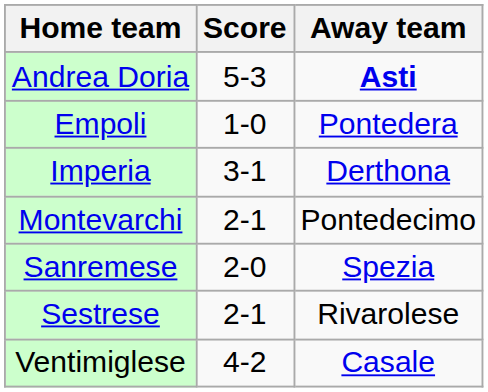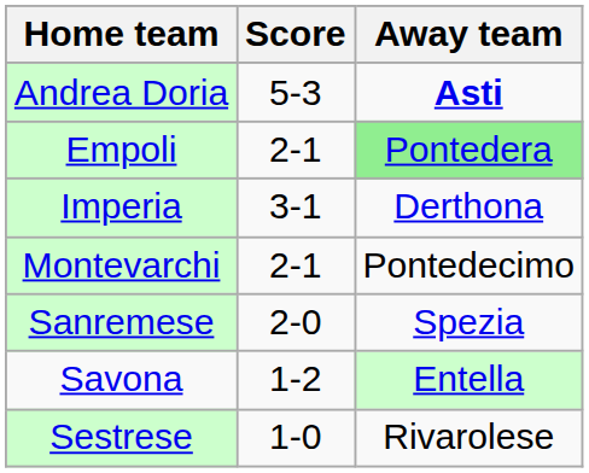Empoli | Score: 1-0 -> 2-1
Empoli | Away team: no background -> lightgreen background
+ row: Savona | 1-2 | Entella
Sestrese | Score: 2-1 -> 1-0
- row: Ventimiglese | 4-2 | Casale
